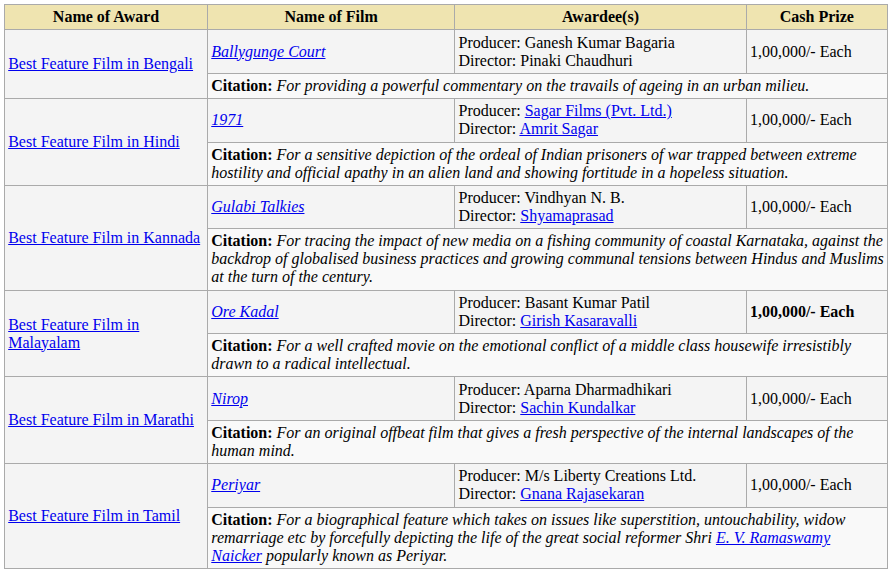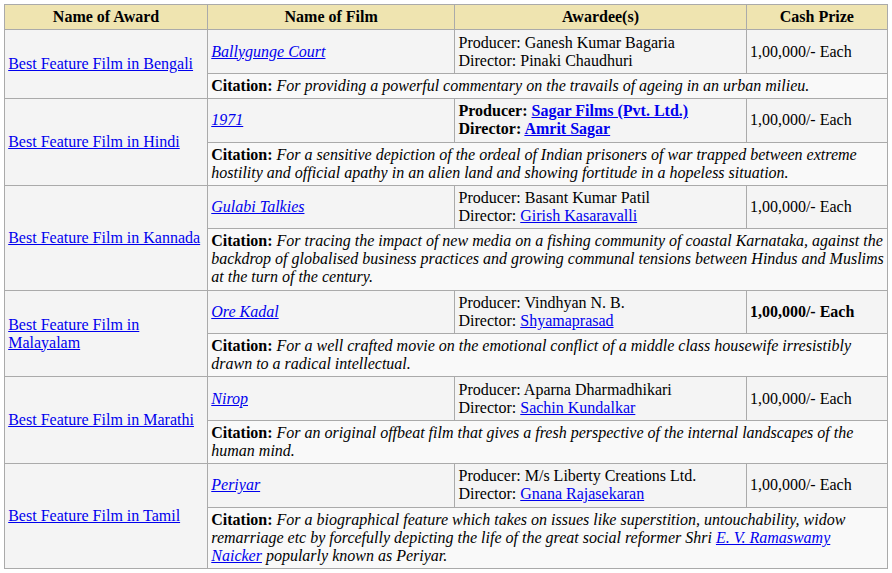1971 | Awardee(s): normal -> bold
Gulabi Talkies | Awardee(s): Producer: Vindhyan N. B. Director: Shyamaprasad -> Producer: Basant Kumar Patil Director: Girish Kasaravalli
Ore Kadal | Awardee(s): Producer: Basant Kumar Patil Director: Girish Kasaravalli -> Producer: Vindhyan N. B. Director: Shyamaprasad
